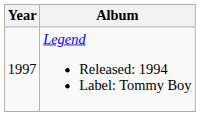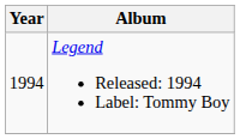Legend Released: 1994 Label: Tommy Boy | Year: 1997 -> 1994
